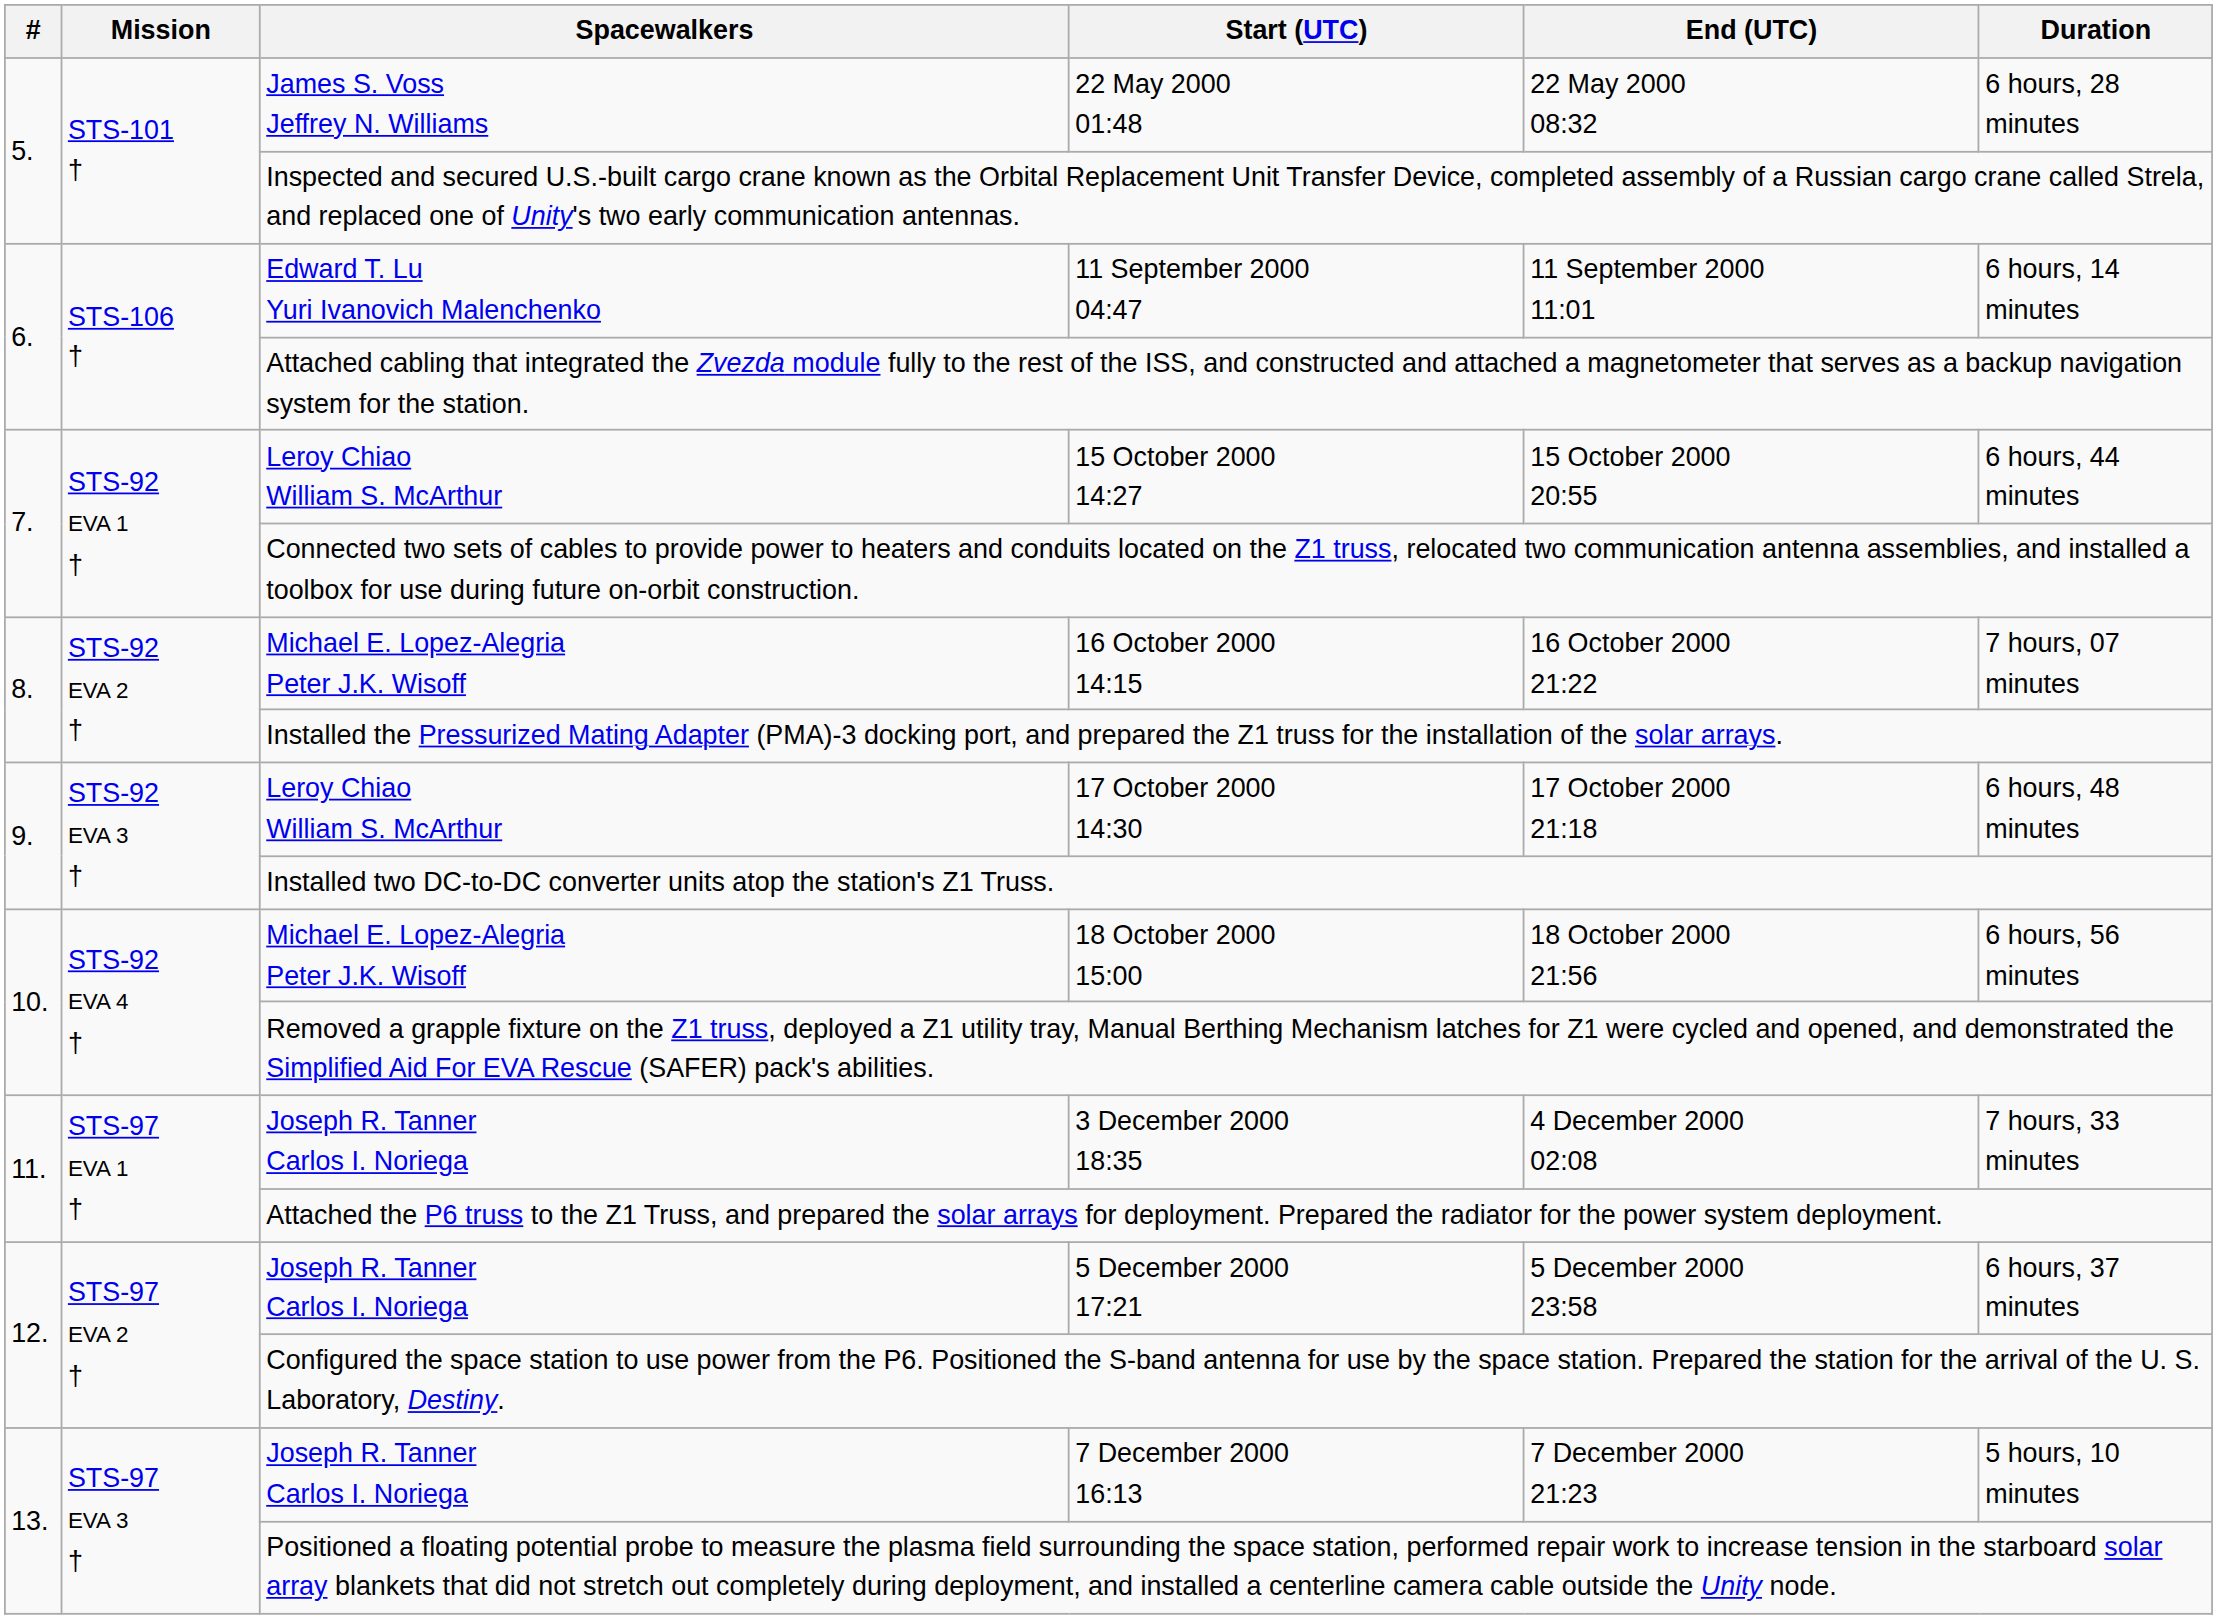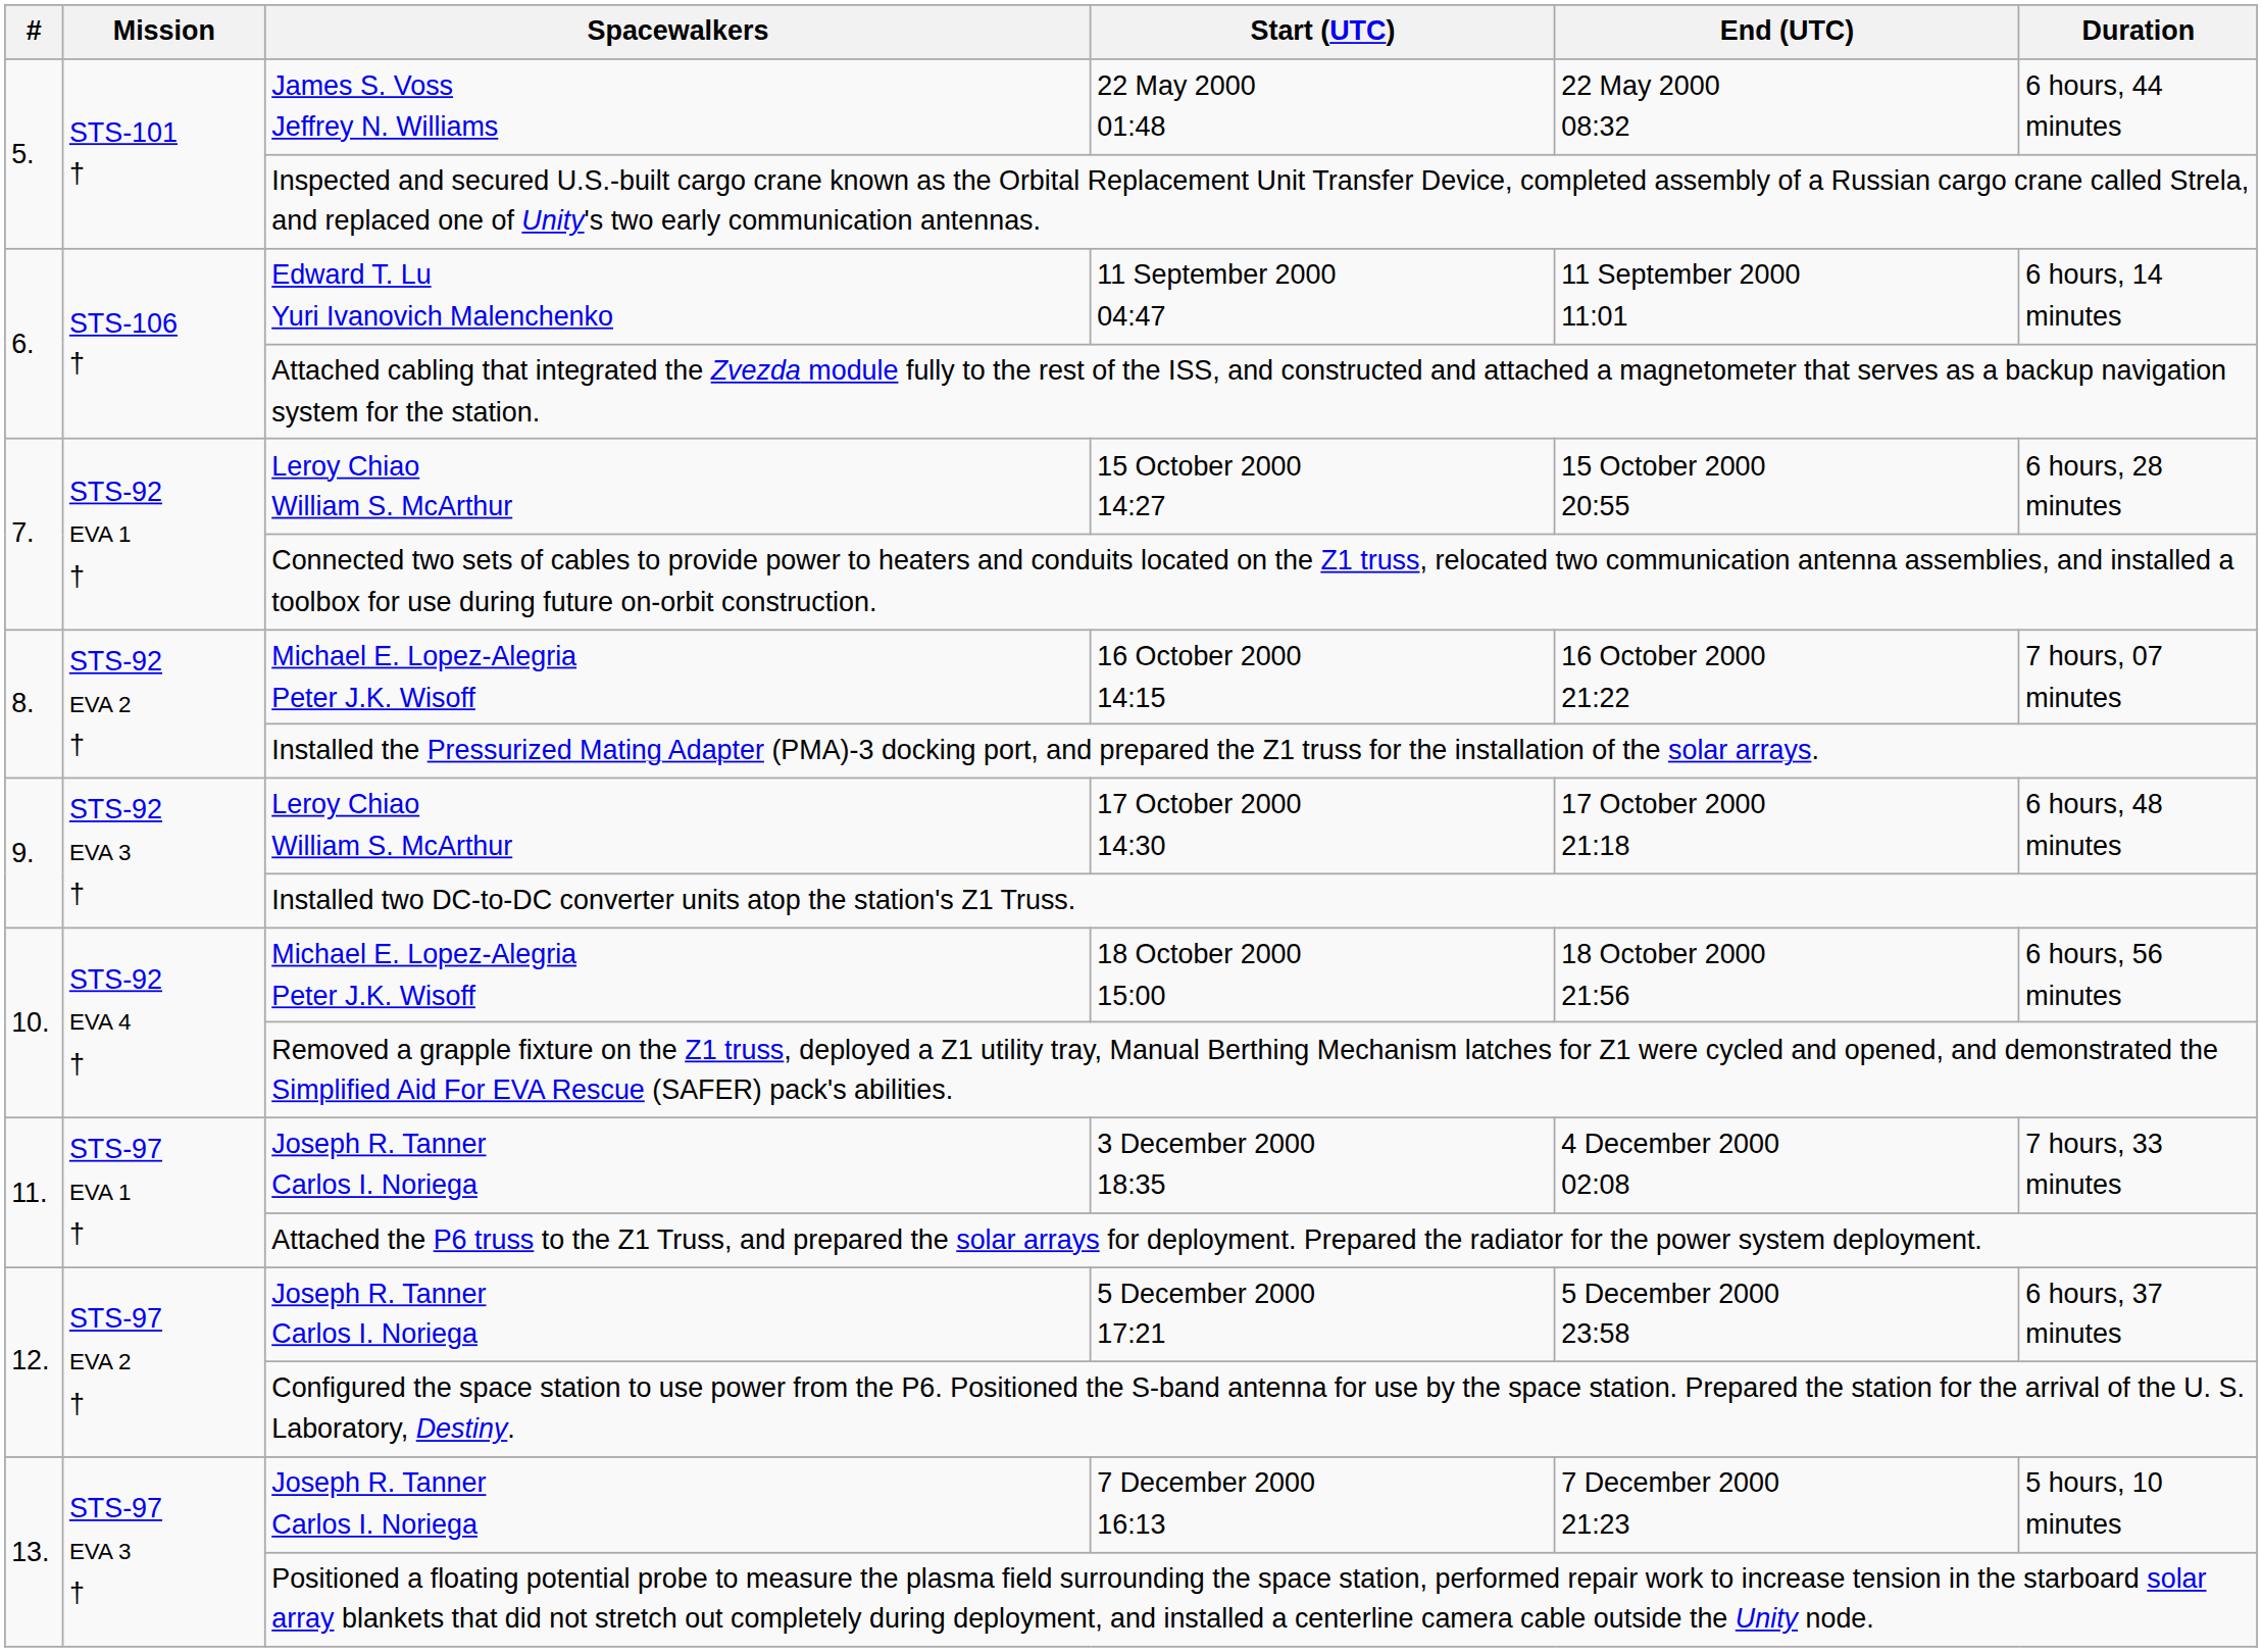22 May 2000 01:48 | Duration: 6 hours, 28 minutes -> 6 hours, 44 minutes
15 October 2000 14:27 | Duration: 6 hours, 44 minutes -> 6 hours, 28 minutes
